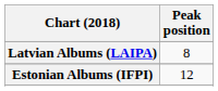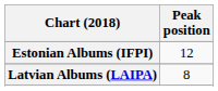rows swapped: Estonian Albums (IFPI) <-> Latvian Albums (LAIPA)
